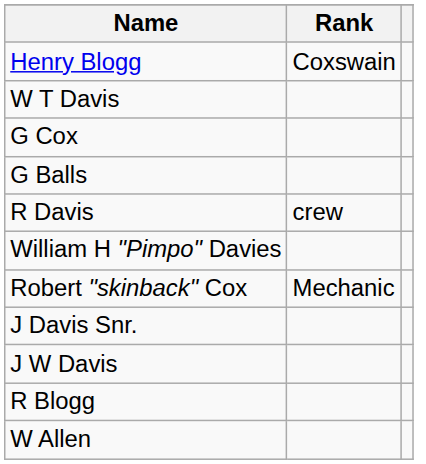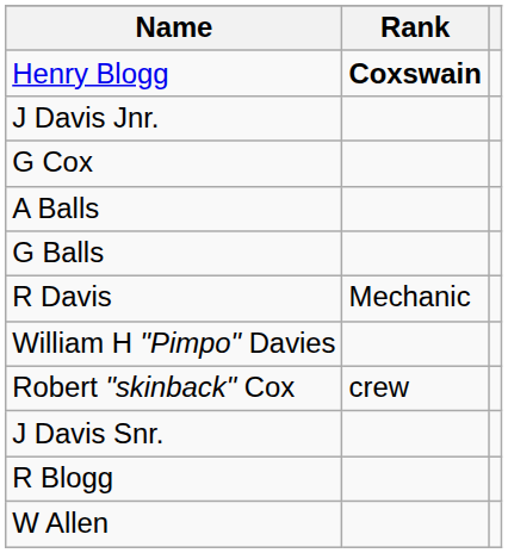Henry Blogg | Rank: normal -> bold
- row: W T Davis
+ row: J Davis Jnr.
+ row: A Balls
R Davis | Rank: crew -> Mechanic
Robert "skinback" Cox | Rank: Mechanic -> crew
- row: J W Davis
